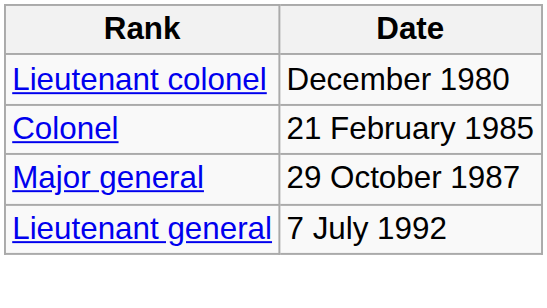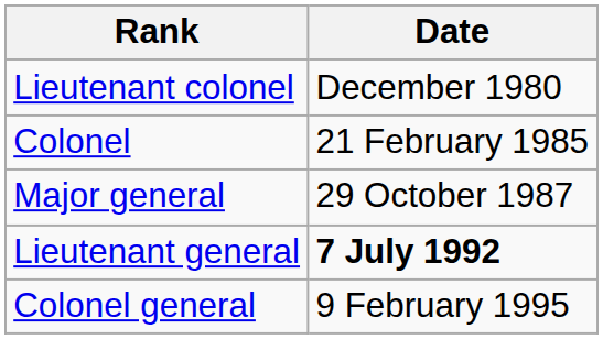Lieutenant general | Date: normal -> bold
+ row: Colonel general | 9 February 1995
